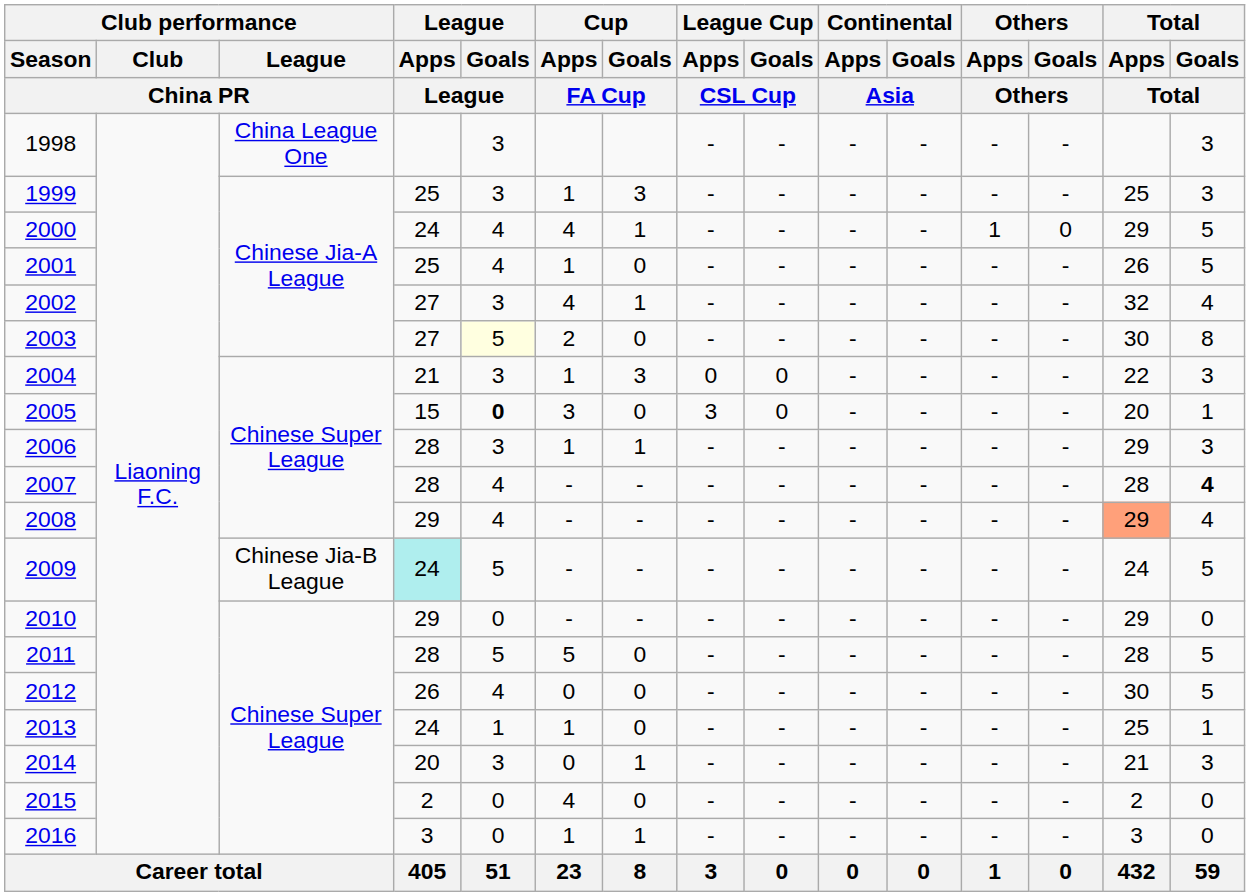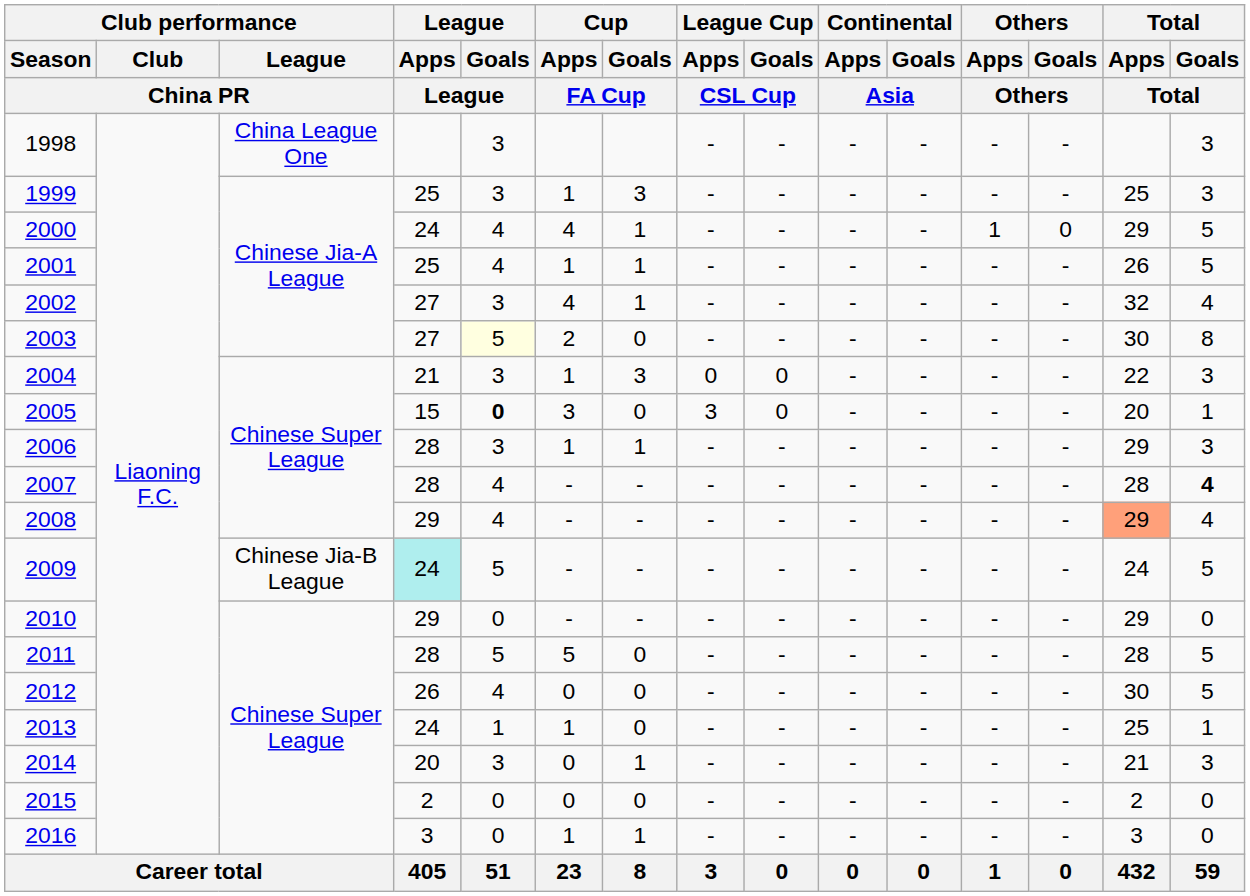2001 | Cup / Goals / FA Cup: 0 -> 1
2015 | Cup / Apps / FA Cup: 4 -> 0
